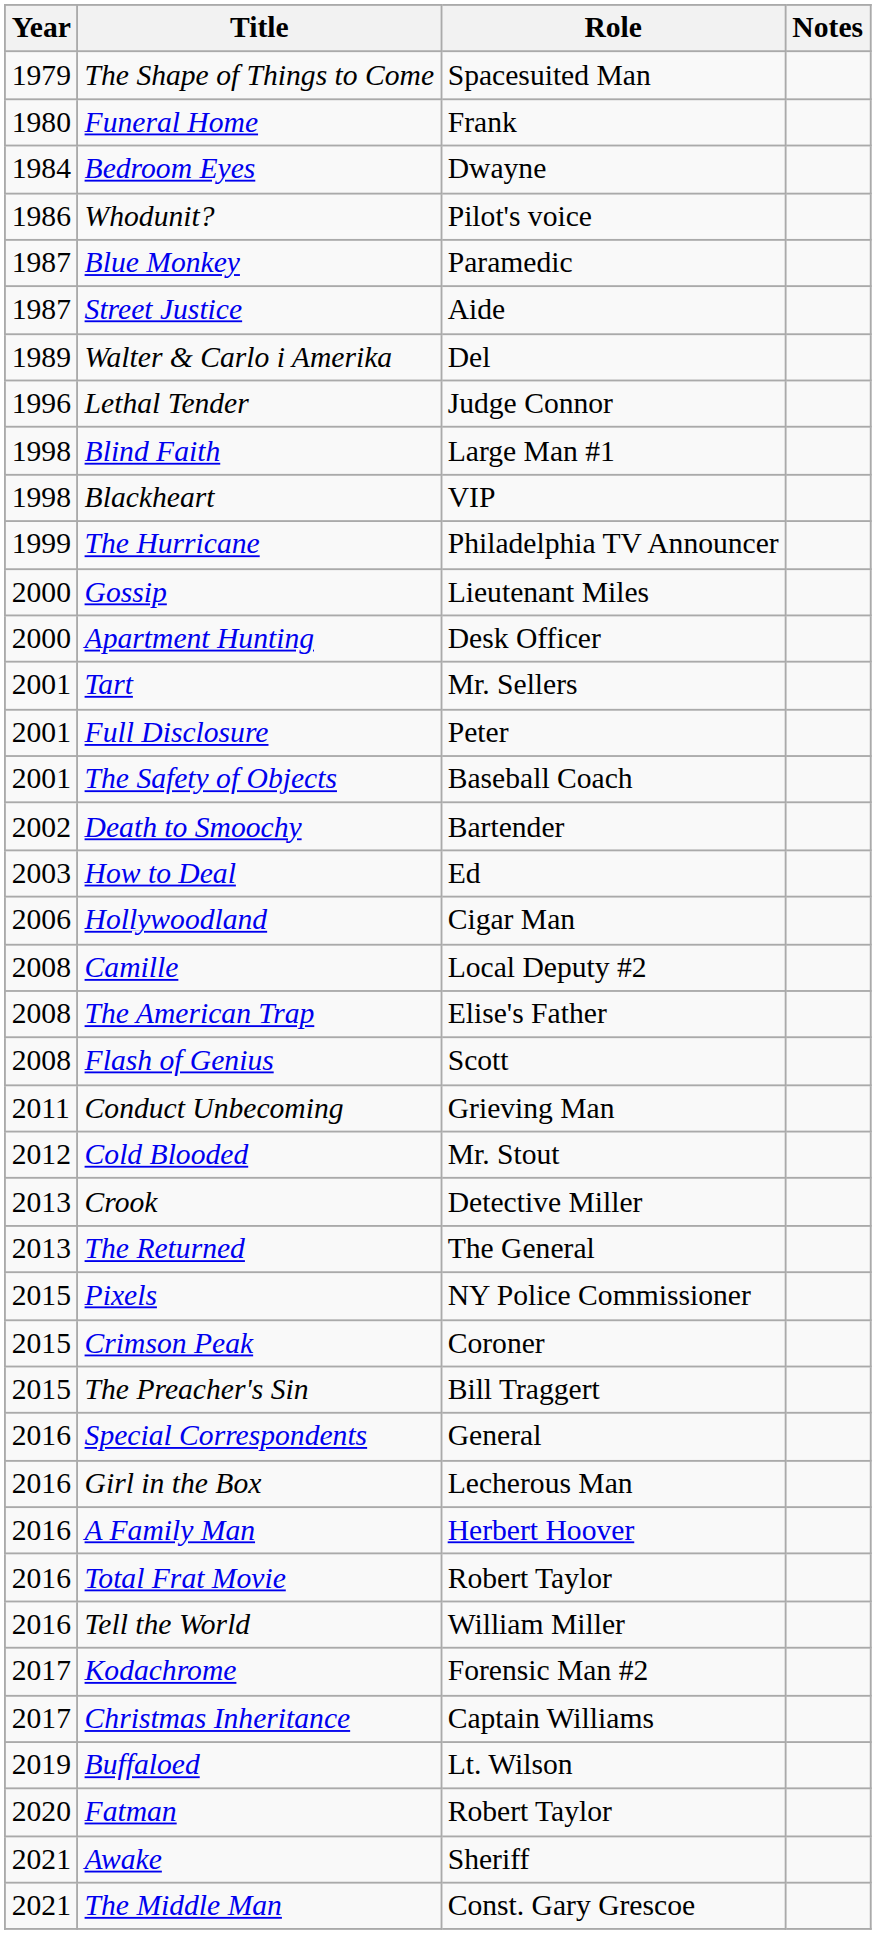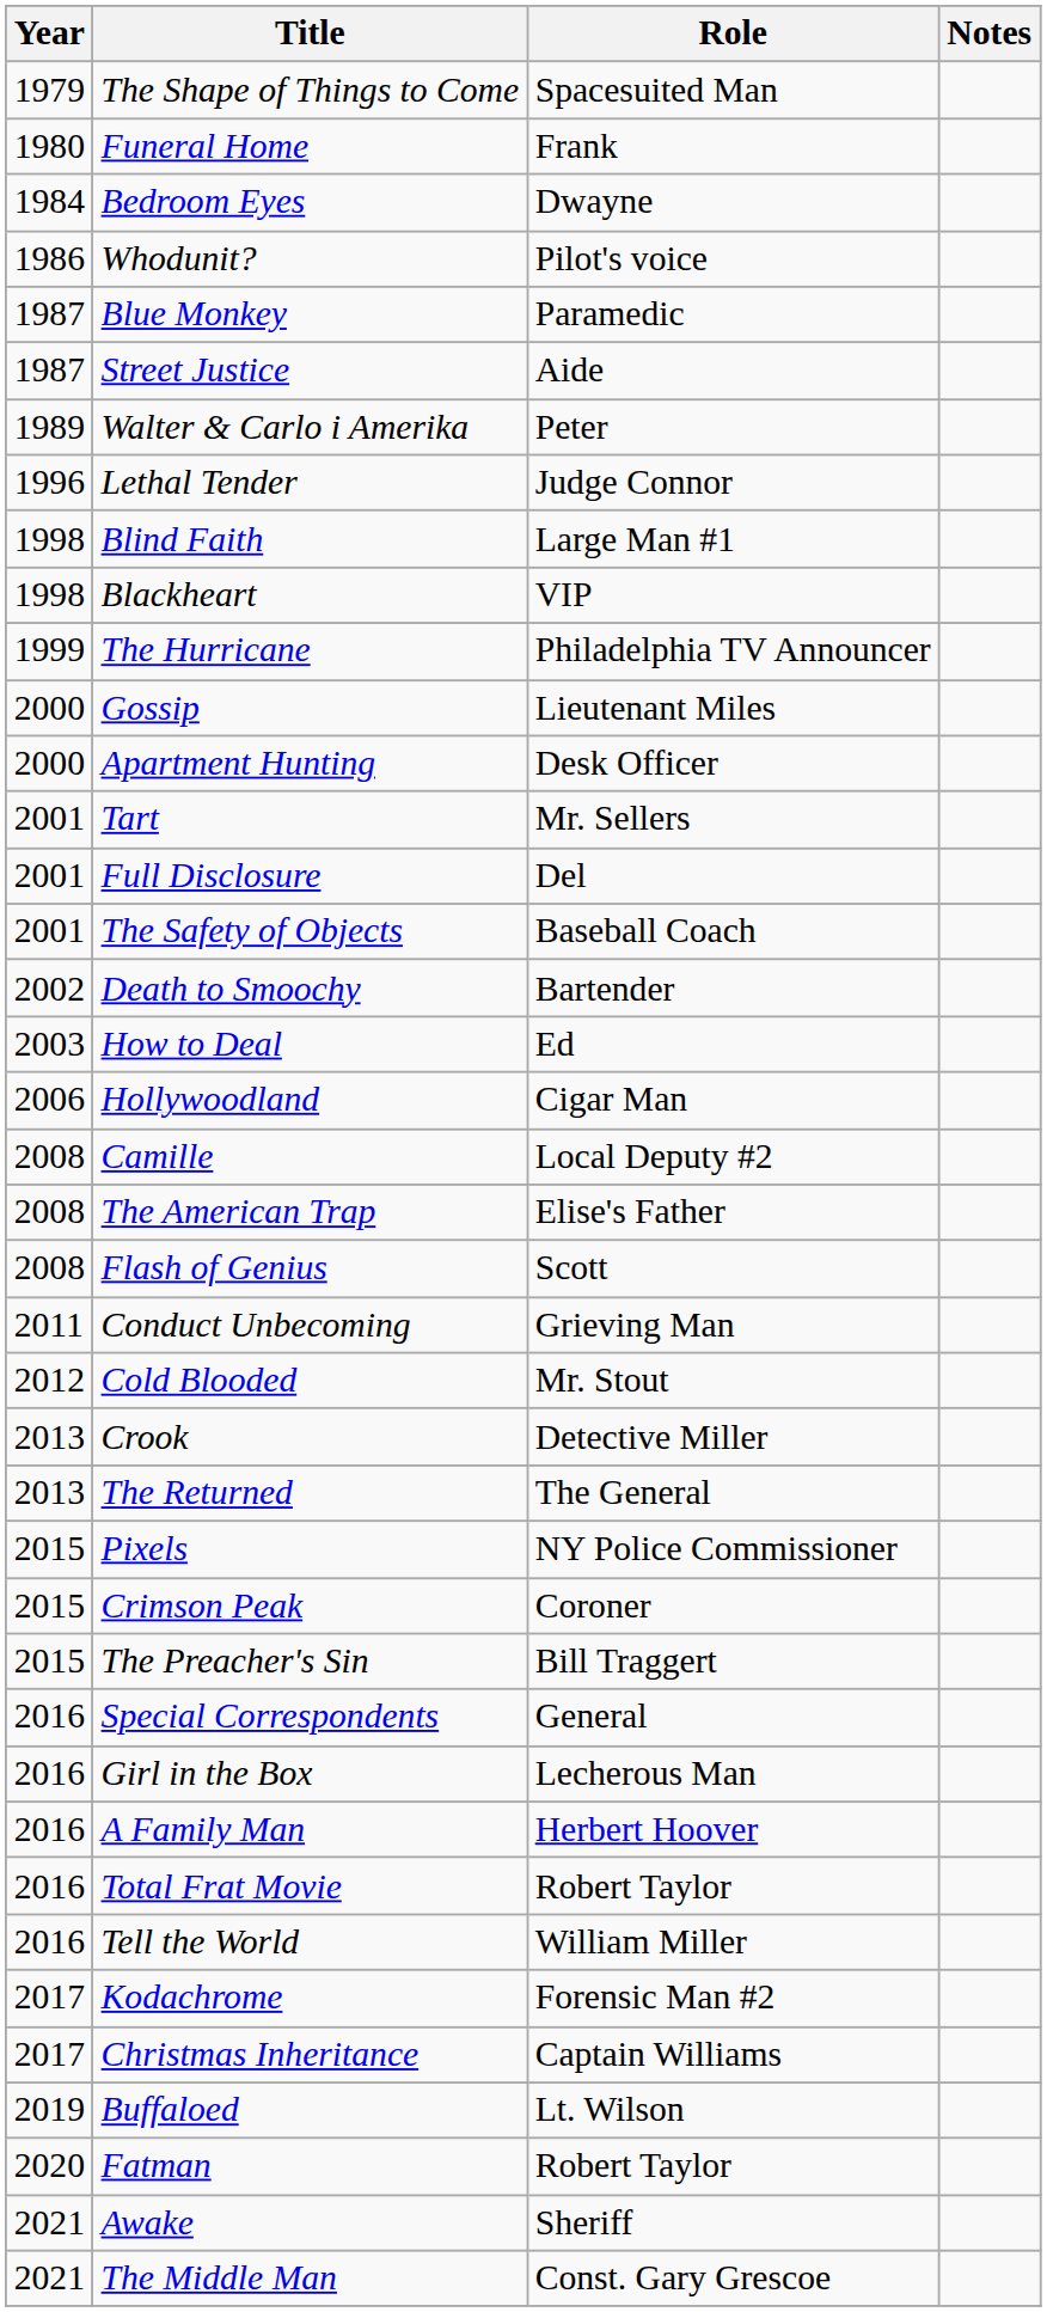Walter & Carlo i Amerika | Role: Del -> Peter
Full Disclosure | Role: Peter -> Del
